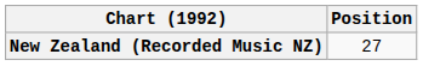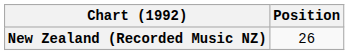New Zealand (Recorded Music NZ) | Position: 27 -> 26
